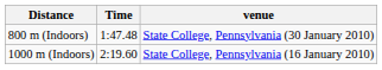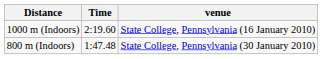rows swapped: 800 m (Indoors) <-> 1000 m (Indoors)
